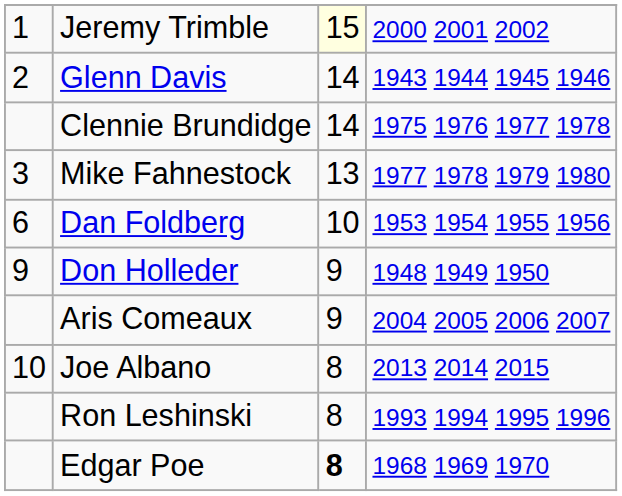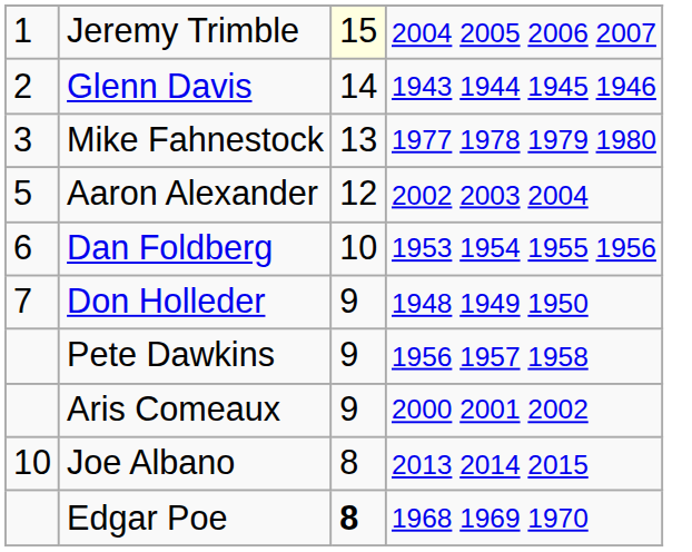Jeremy Trimble | column 4: 2000 2001 2002 -> 2004 2005 2006 2007
- row: Clennie Brundidge | 14 | 1975 1976 1977 1978
+ row: 5 | Aaron Alexander | 12 | 2002 2003 2004
Don Holleder | column 1: 9 -> 7
+ row: Pete Dawkins | 9 | 1956 1957 1958
Aris Comeaux | column 4: 2004 2005 2006 2007 -> 2000 2001 2002
- row: Ron Leshinski | 8 | 1993 1994 1995 1996
